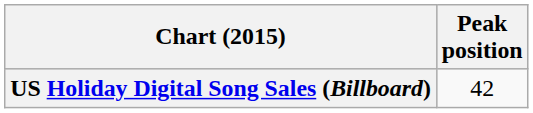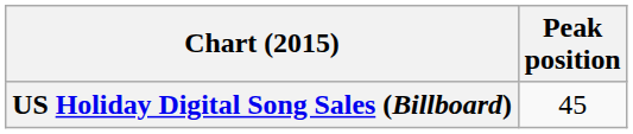US Holiday Digital Song Sales (Billboard) | Peak position: 42 -> 45
